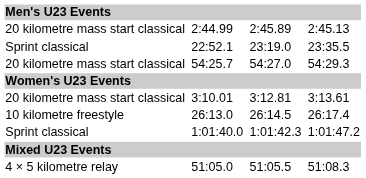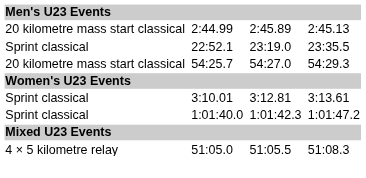3:10.01 | column 1: 20 kilometre mass start classical -> Sprint classical
- row: 10 kilometre freestyle | 26:13.0 | 26:14.5 | 26:17.4
